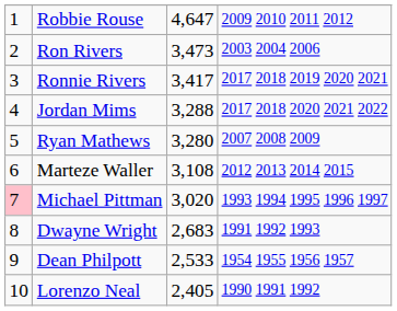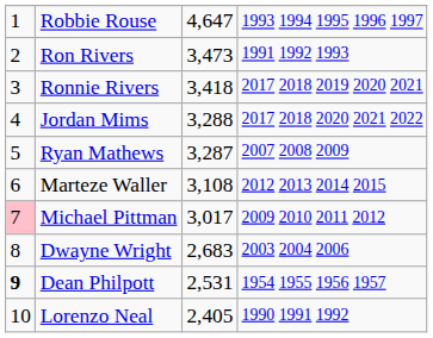Robbie Rouse | column 4: 2009 2010 2011 2012 -> 1993 1994 1995 1996 1997
Ron Rivers | column 4: 2003 2004 2006 -> 1991 1992 1993
Ronnie Rivers | column 3: 3,417 -> 3,418
Ryan Mathews | column 3: 3,280 -> 3,287
Michael Pittman | column 3: 3,020 -> 3,017
Michael Pittman | column 4: 1993 1994 1995 1996 1997 -> 2009 2010 2011 2012
Dwayne Wright | column 4: 1991 1992 1993 -> 2003 2004 2006
Dean Philpott | column 1: normal -> bold
Dean Philpott | column 3: 2,533 -> 2,531
